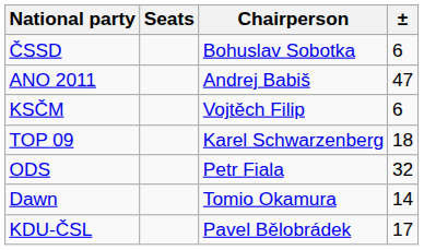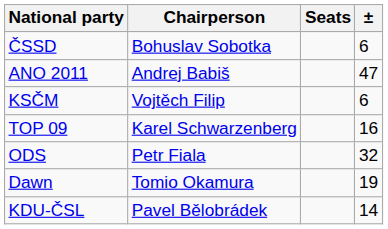columns swapped: Chairperson <-> Seats
TOP 09 | ±: 18 -> 16
Dawn | ±: 14 -> 19
KDU-ČSL | ±: 17 -> 14
